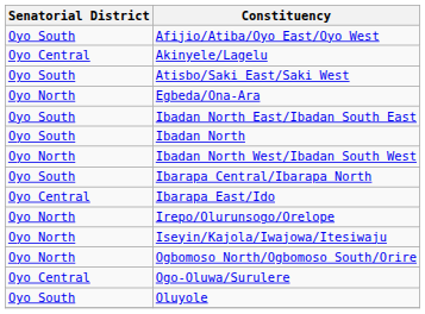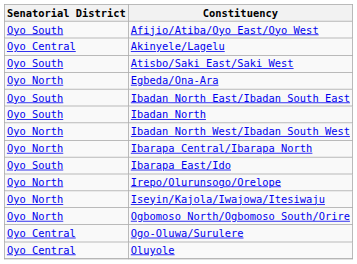Ibarapa Central/Ibarapa North | Senatorial District: Oyo South -> Oyo North
Ibarapa East/Ido | Senatorial District: Oyo Central -> Oyo South
Oluyole | Senatorial District: Oyo South -> Oyo Central
